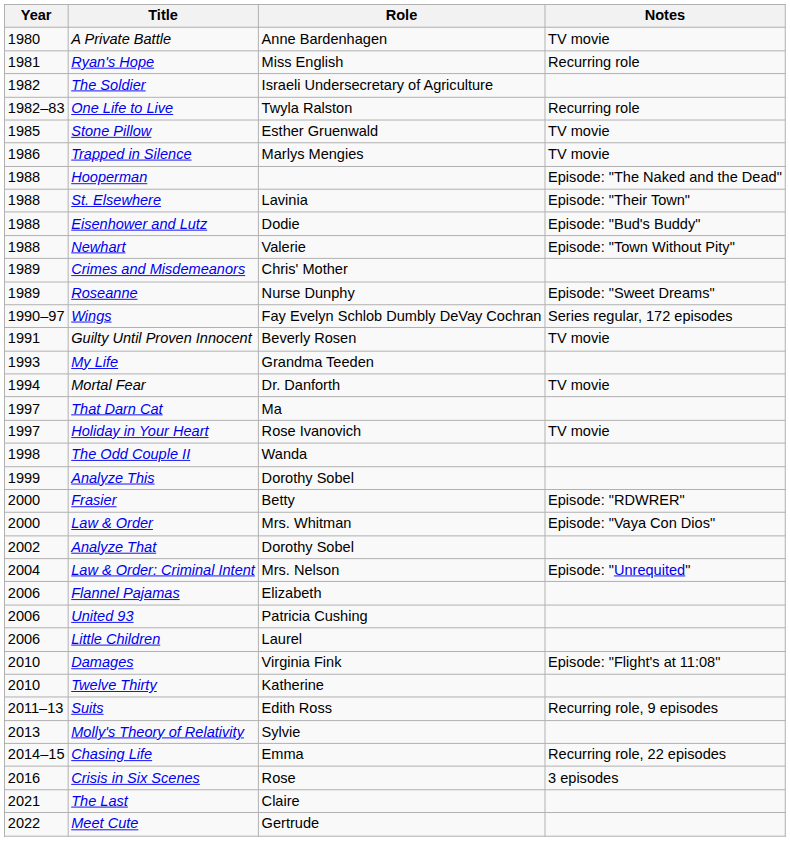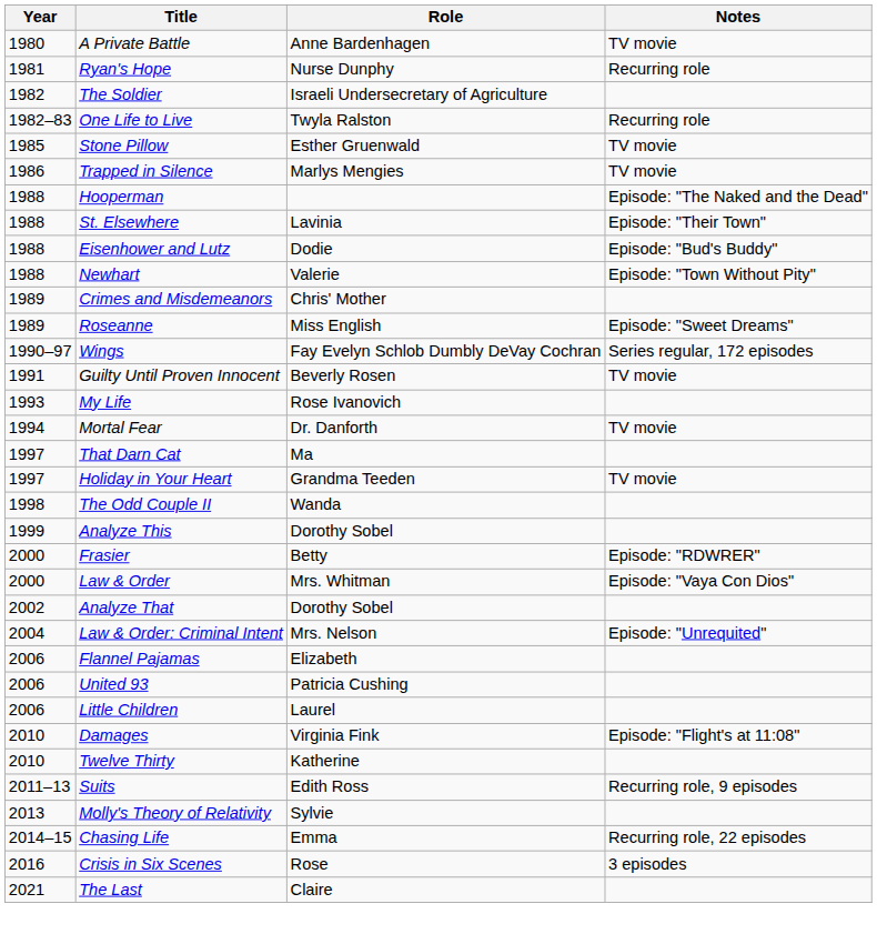Ryan's Hope | Role: Miss English -> Nurse Dunphy
Roseanne | Role: Nurse Dunphy -> Miss English
My Life | Role: Grandma Teeden -> Rose Ivanovich
Holiday in Your Heart | Role: Rose Ivanovich -> Grandma Teeden
- row: 2022 | Meet Cute | Gertrude
